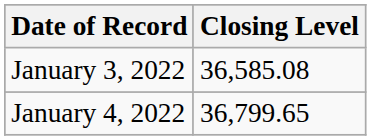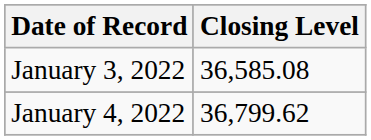January 4, 2022 | Closing Level: 36,799.65 -> 36,799.62
